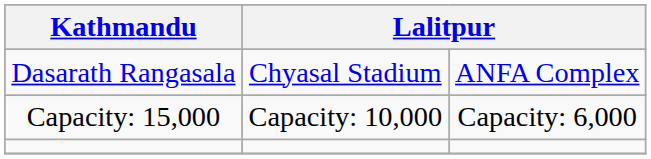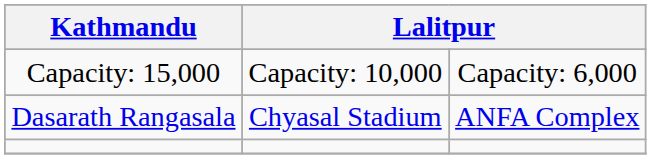rows swapped: Dasarath Rangasala <-> Capacity: 15,000
